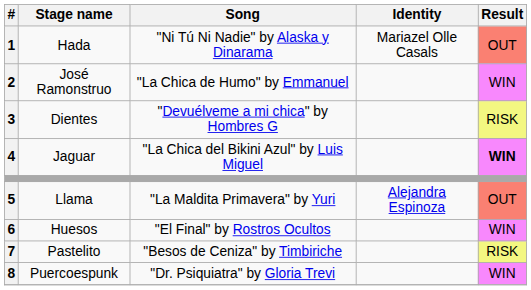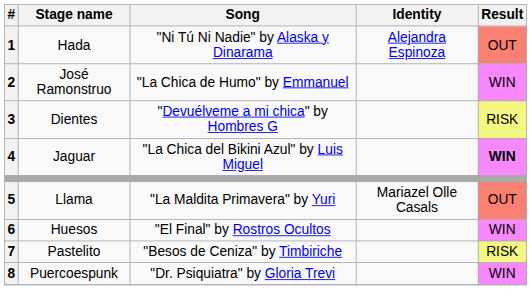Hada | Identity: Mariazel Olle Casals -> Alejandra Espinoza
Llama | Identity: Alejandra Espinoza -> Mariazel Olle Casals
